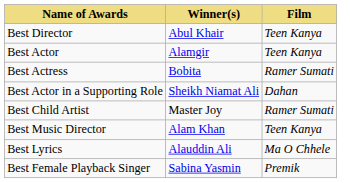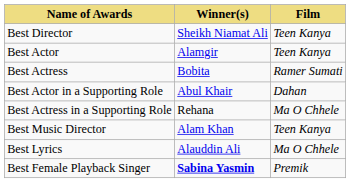Best Director | Winner(s): Abul Khair -> Sheikh Niamat Ali
Best Actor in a Supporting Role | Winner(s): Sheikh Niamat Ali -> Abul Khair
+ row: Best Actress in a Supporting Role | Rehana | Ma O Chhele
- row: Best Child Artist | Master Joy | Ramer Sumati
Best Female Playback Singer | Winner(s): normal -> bold
